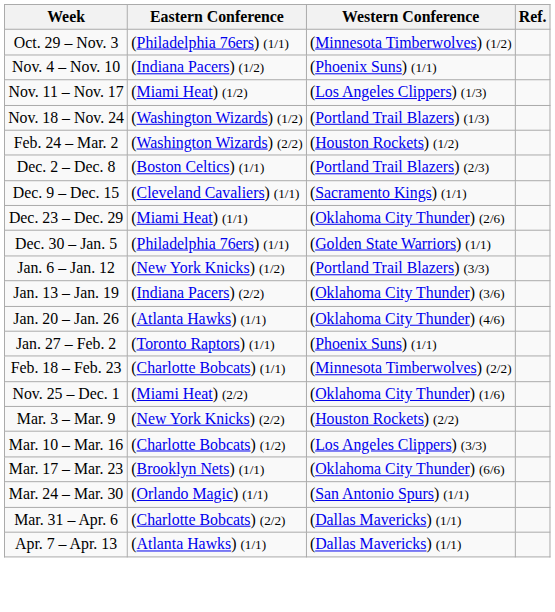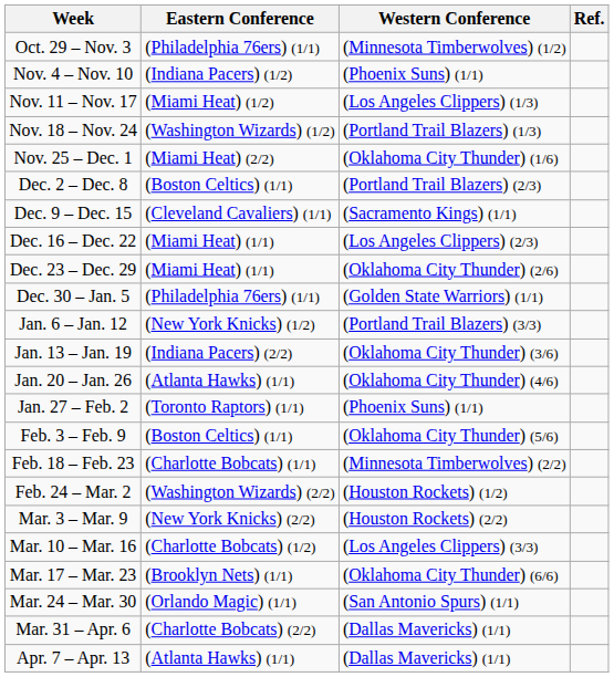rows swapped: Nov. 25 – Dec. 1 <-> Feb. 24 – Mar. 2
+ row: Dec. 16 – Dec. 22 | (Miami Heat) (1/1) | (Los Angeles Clippers) (2/3)
+ row: Feb. 3 – Feb. 9 | (Boston Celtics) (1/1) | (Oklahoma City Thunder) (5/6)
